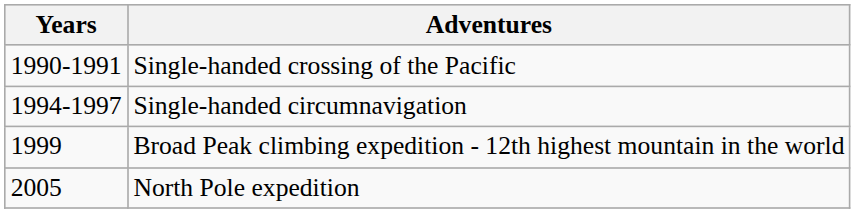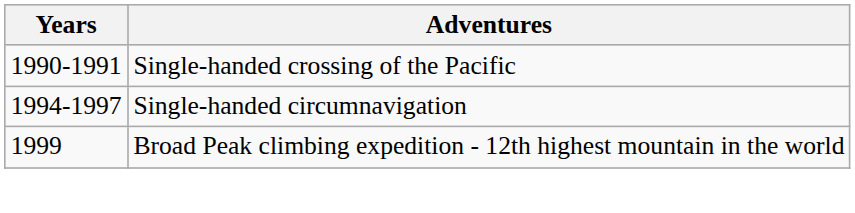- row: 2005 | North Pole expedition
